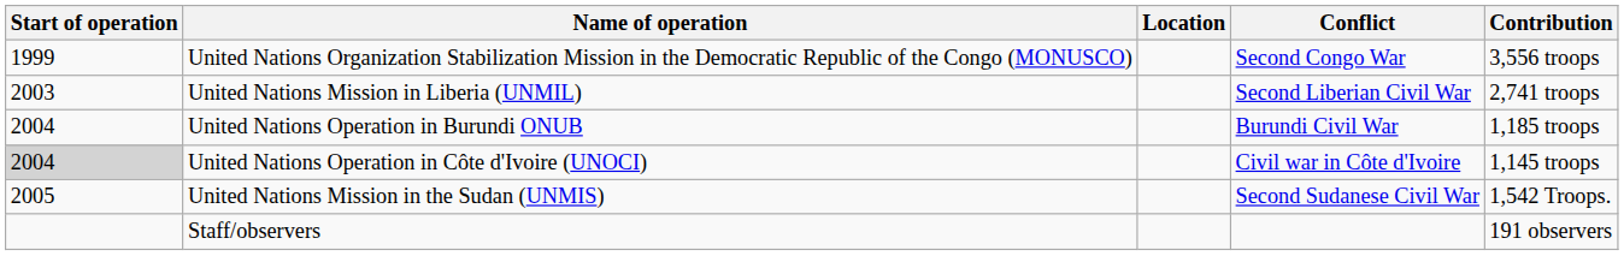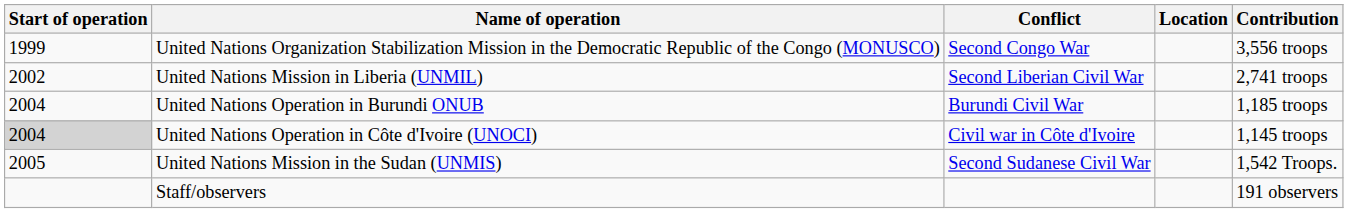columns swapped: Location <-> Conflict
United Nations Mission in Liberia (UNMIL) | Start of operation: 2003 -> 2002
